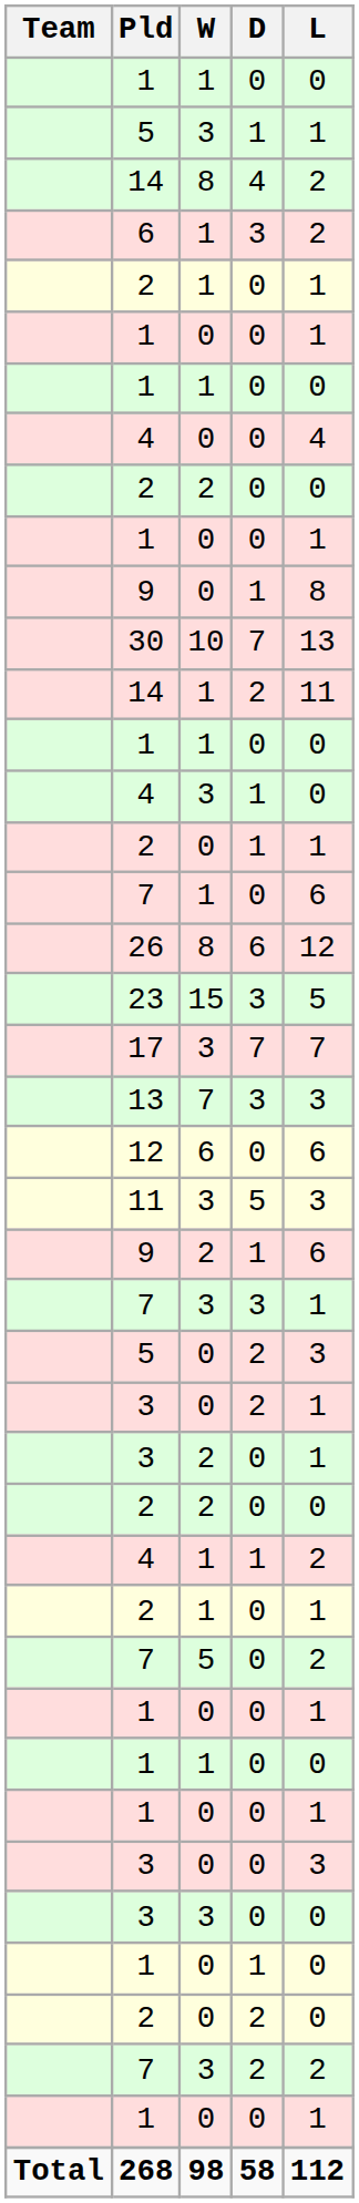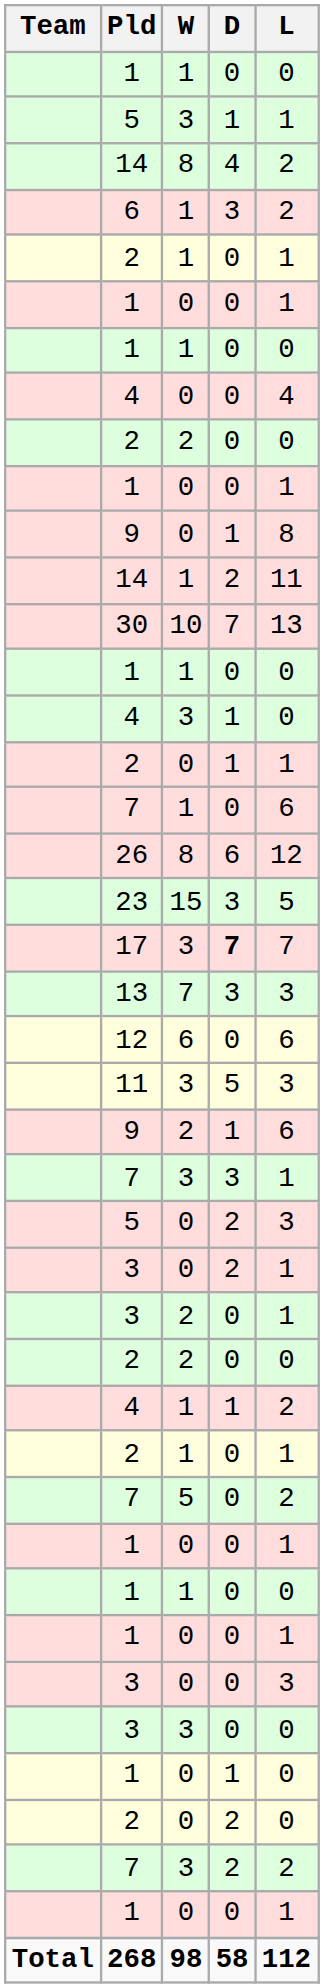rows swapped: 14 / 1 <-> 30
17 | D: normal -> bold
